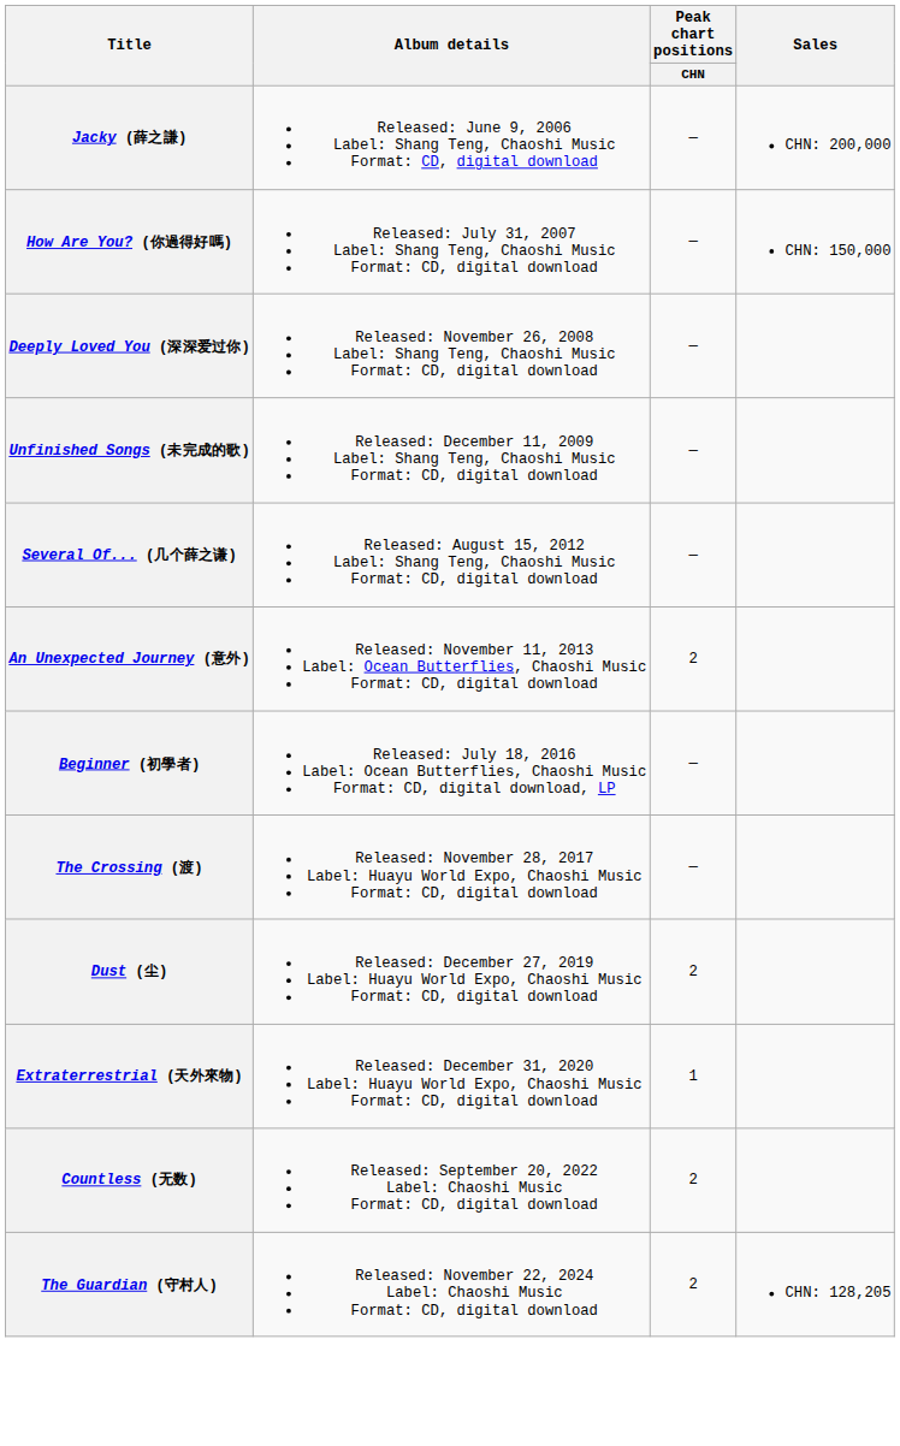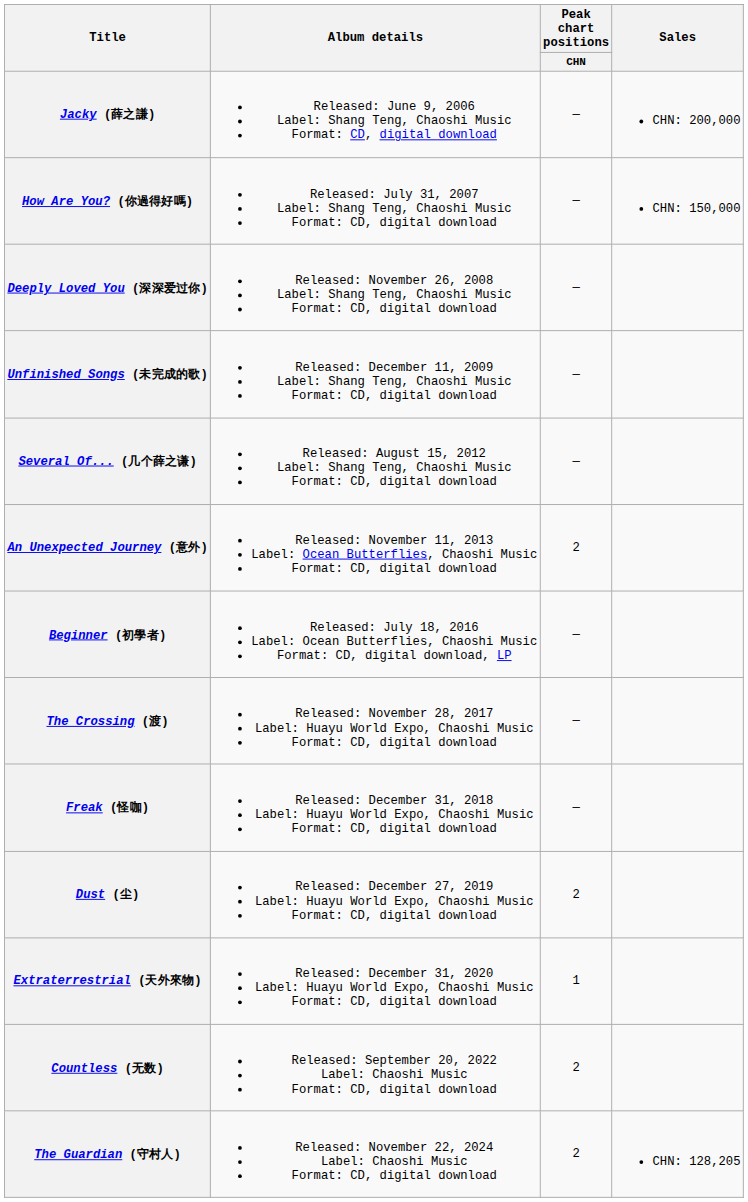+ row: Freak (怪咖) | Released: December 31, 2018 Label: Huayu World Expo, Chaoshi Music Format: CD, digital download | —
